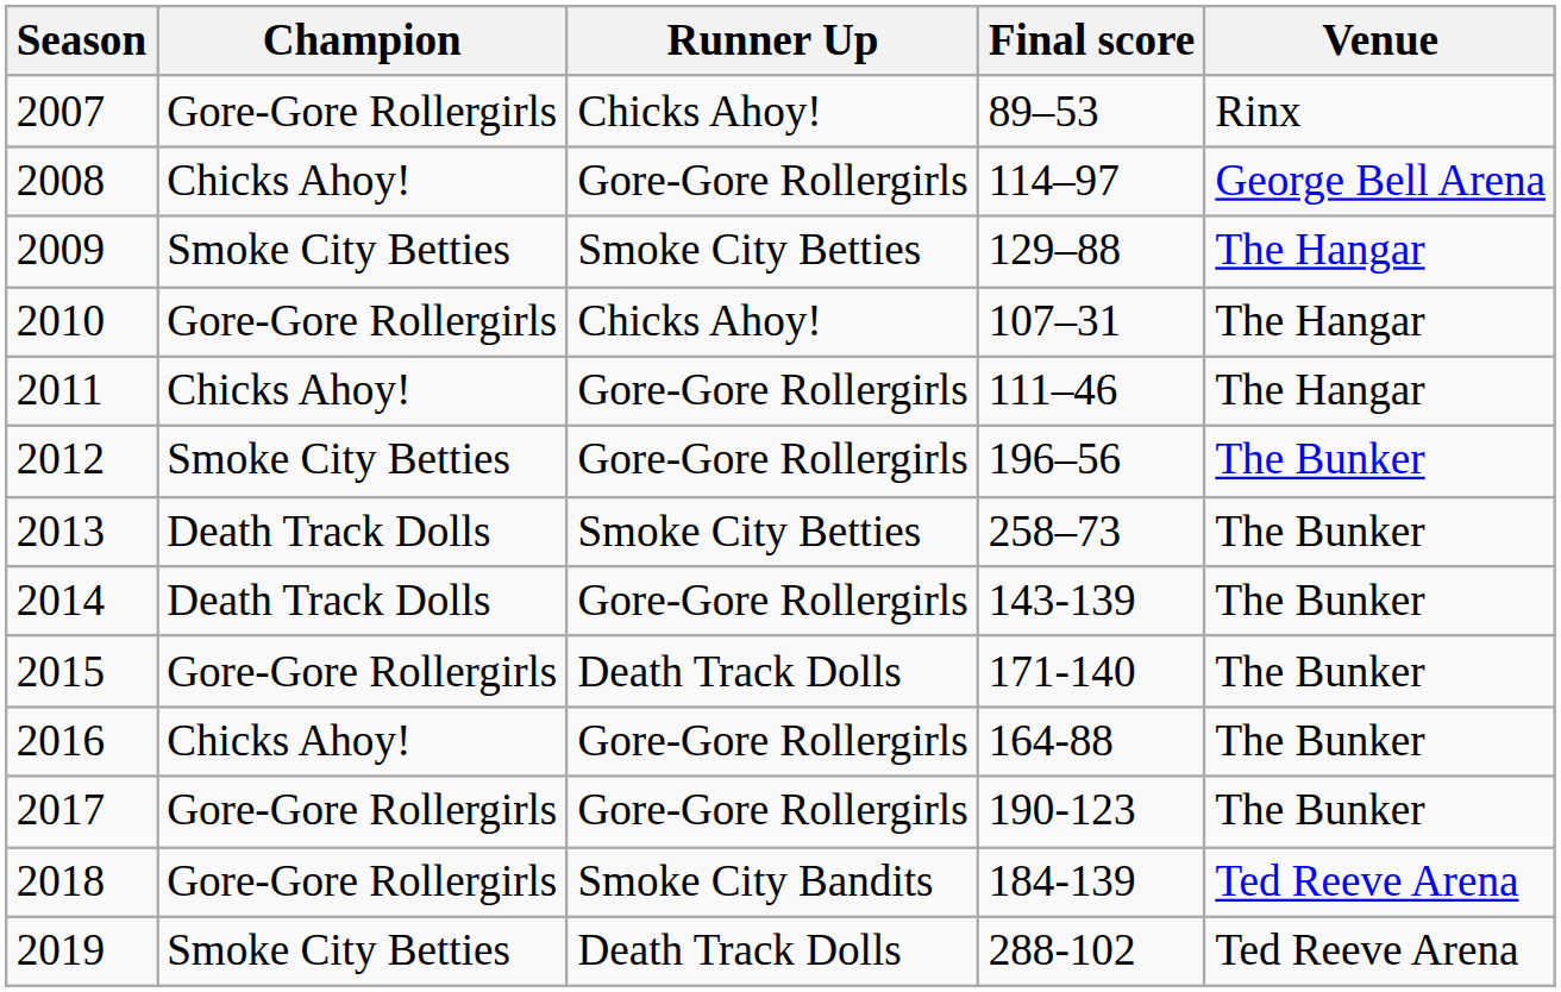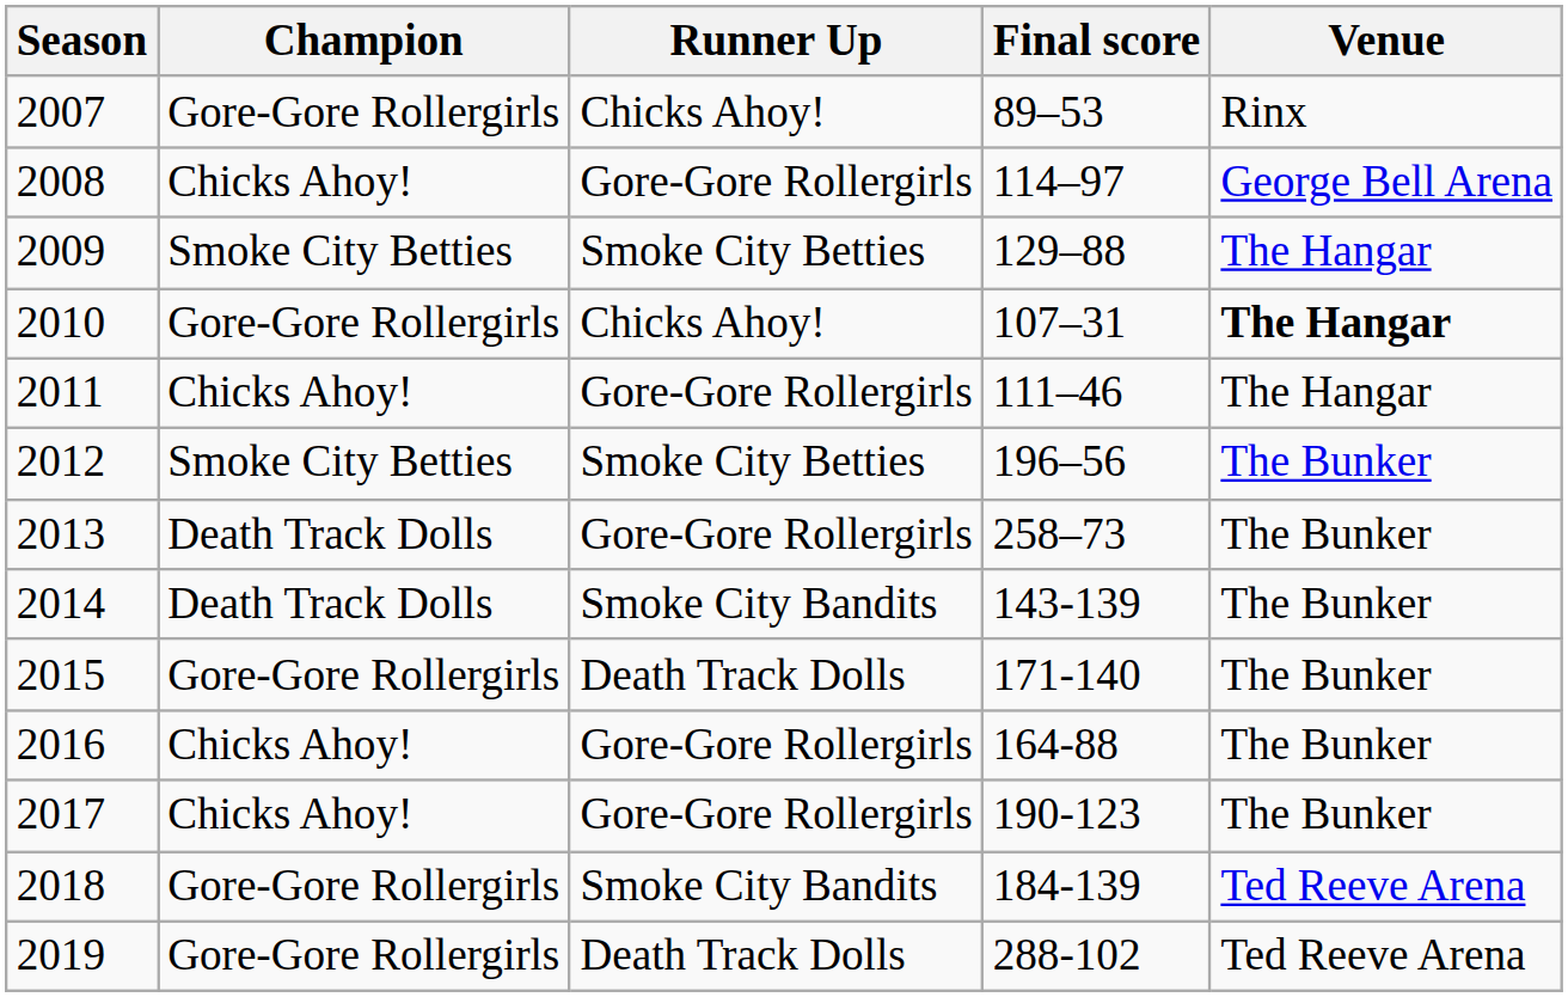2010 | Venue: normal -> bold
2012 | Runner Up: Gore-Gore Rollergirls -> Smoke City Betties
2013 | Runner Up: Smoke City Betties -> Gore-Gore Rollergirls
2014 | Runner Up: Gore-Gore Rollergirls -> Smoke City Bandits
2017 | Champion: Gore-Gore Rollergirls -> Chicks Ahoy!
2019 | Champion: Smoke City Betties -> Gore-Gore Rollergirls
